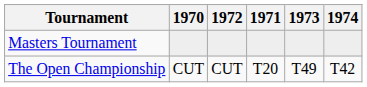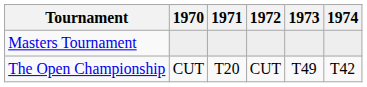columns swapped: 1971 <-> 1972
